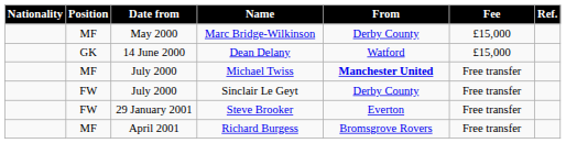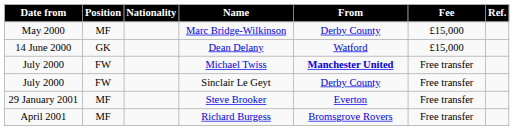columns swapped: Date from <-> Nationality
Michael Twiss | Position: MF -> FW
Steve Brooker | Position: FW -> MF
